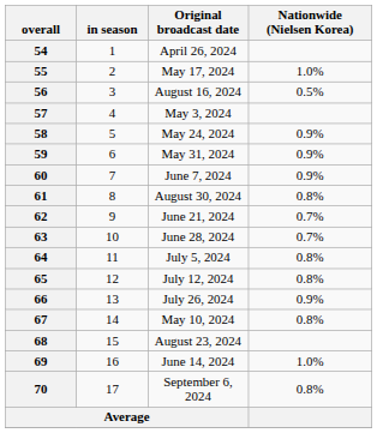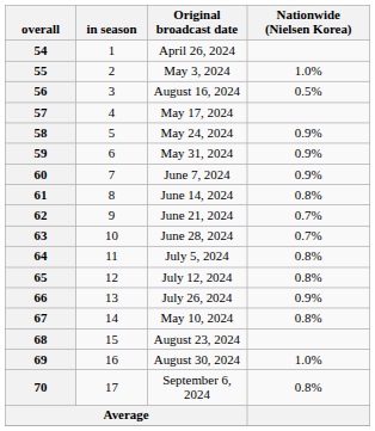55 | Original broadcast date: May 17, 2024 -> May 3, 2024
57 | Original broadcast date: May 3, 2024 -> May 17, 2024
61 | Original broadcast date: August 30, 2024 -> June 14, 2024
69 | Original broadcast date: June 14, 2024 -> August 30, 2024
